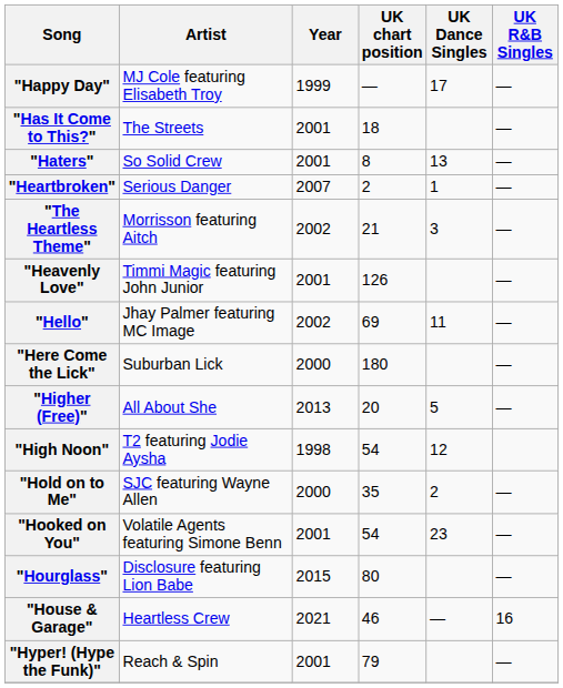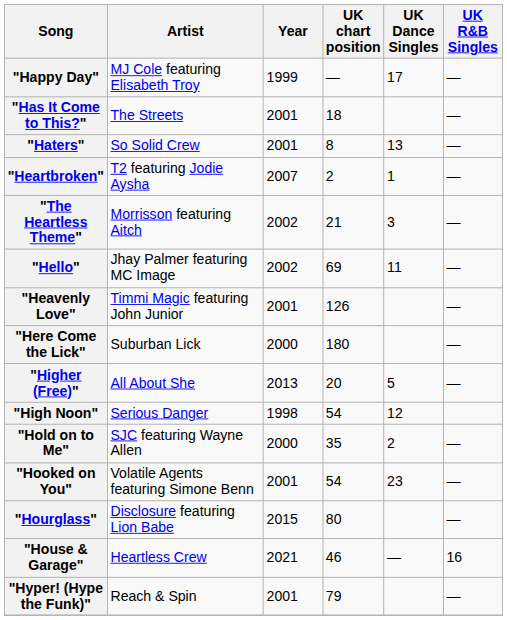"Heartbroken" | Artist: Serious Danger -> T2 featuring Jodie Aysha
rows swapped: "Heavenly Love" <-> "Hello"
"High Noon" | Artist: T2 featuring Jodie Aysha -> Serious Danger
